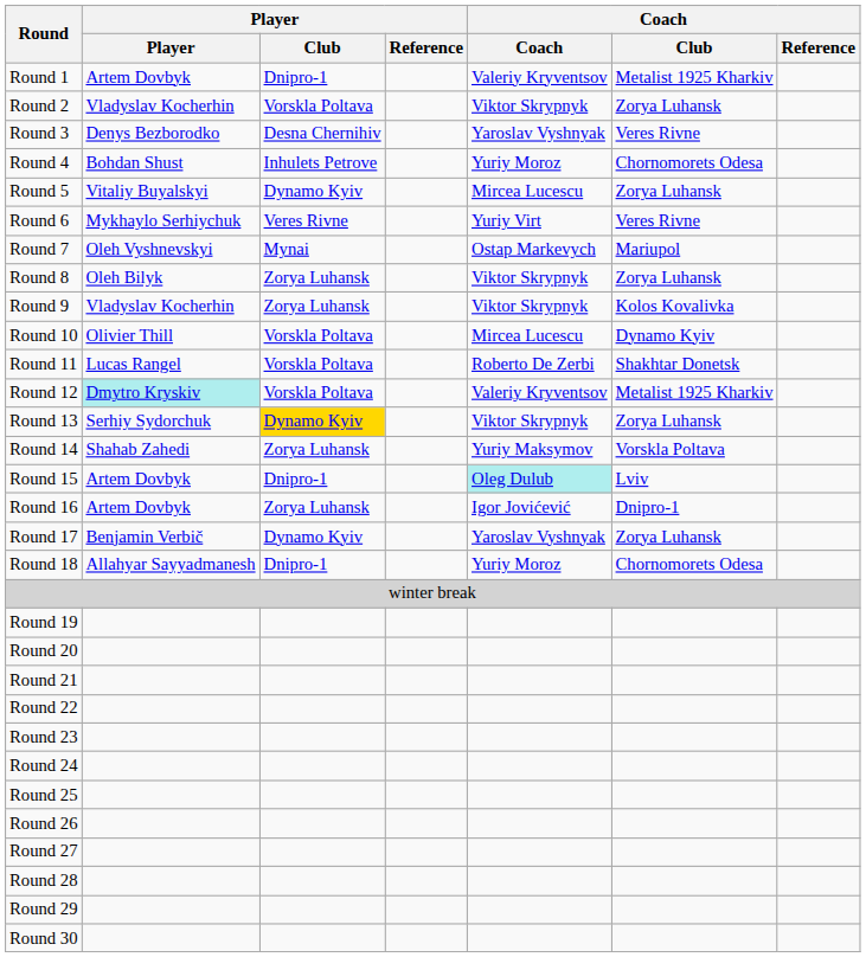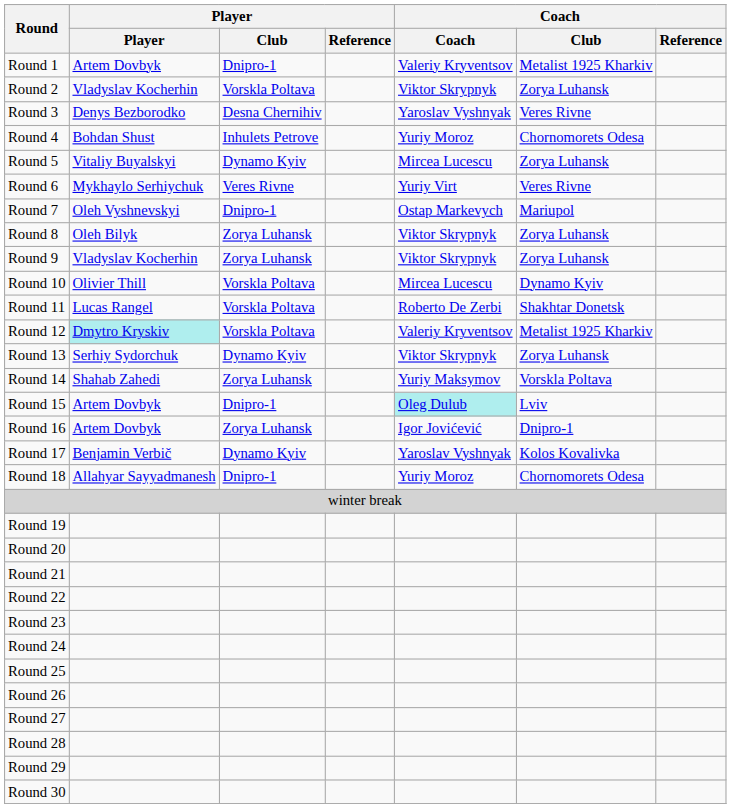Round 7 | Player / Club: Mynai -> Dnipro-1
Round 9 | Coach / Club: Kolos Kovalivka -> Zorya Luhansk
Round 13 | Player / Club: gold background -> no background
Round 17 | Coach / Club: Zorya Luhansk -> Kolos Kovalivka
